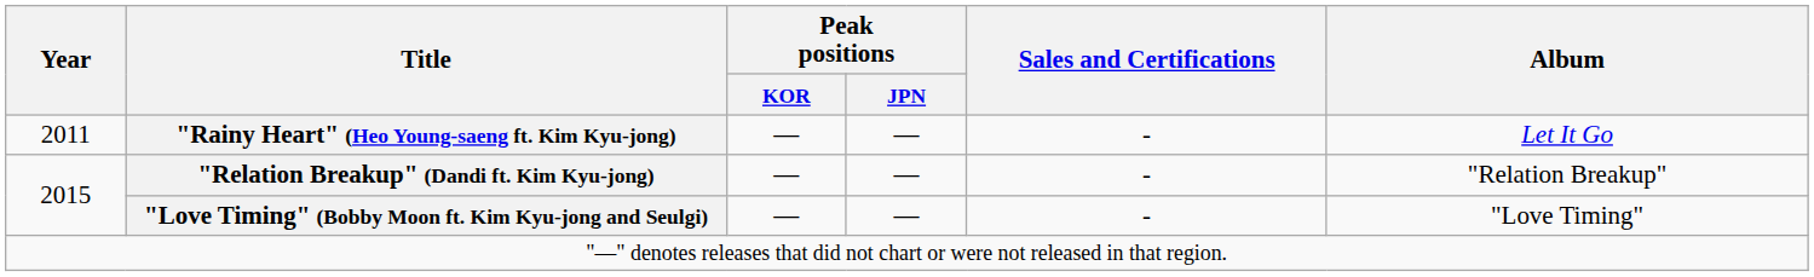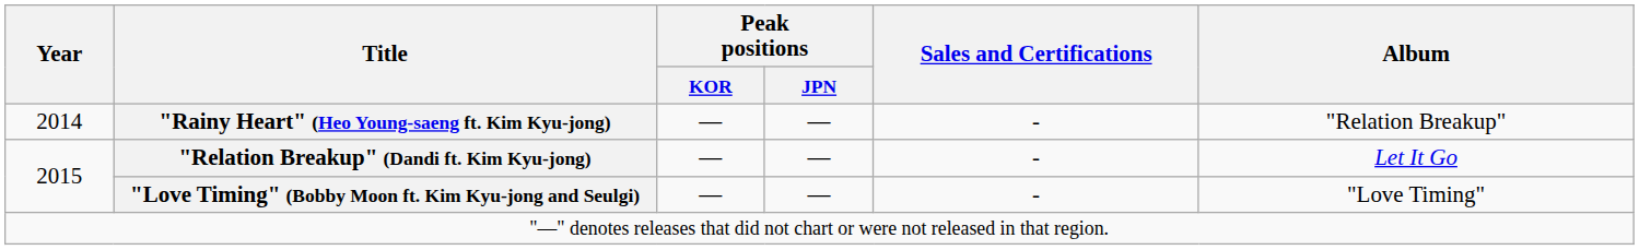"Rainy Heart" (Heo Young-saeng ft. Kim Kyu-jong) | Year: 2011 -> 2014
"Rainy Heart" (Heo Young-saeng ft. Kim Kyu-jong) | Album: Let It Go -> "Relation Breakup"
"Relation Breakup" (Dandi ft. Kim Kyu-jong) | Album: "Relation Breakup" -> Let It Go
